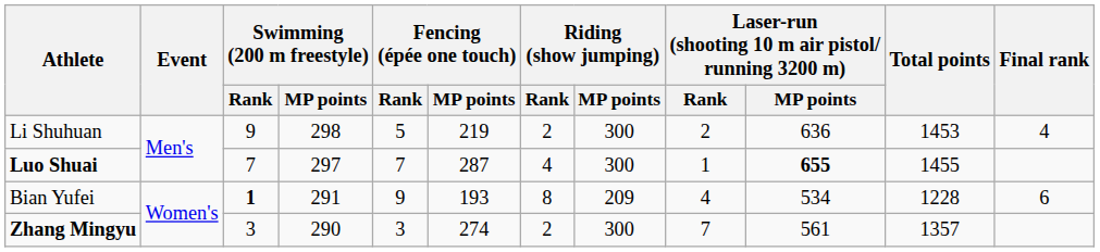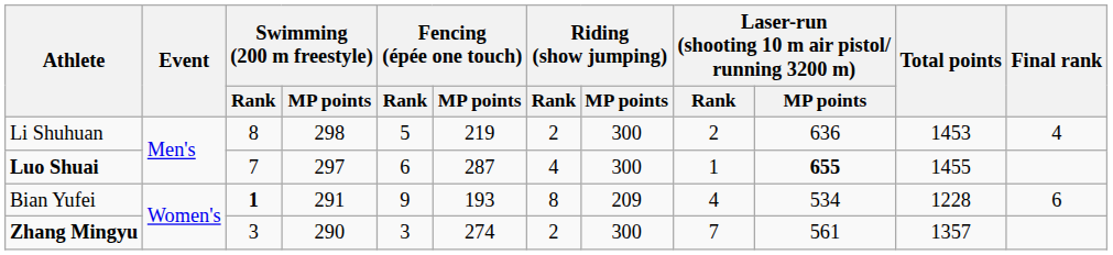Li Shuhuan | Swimming (200 m freestyle) / Rank: 9 -> 8
Luo Shuai | Fencing (épée one touch) / Rank: 7 -> 6
